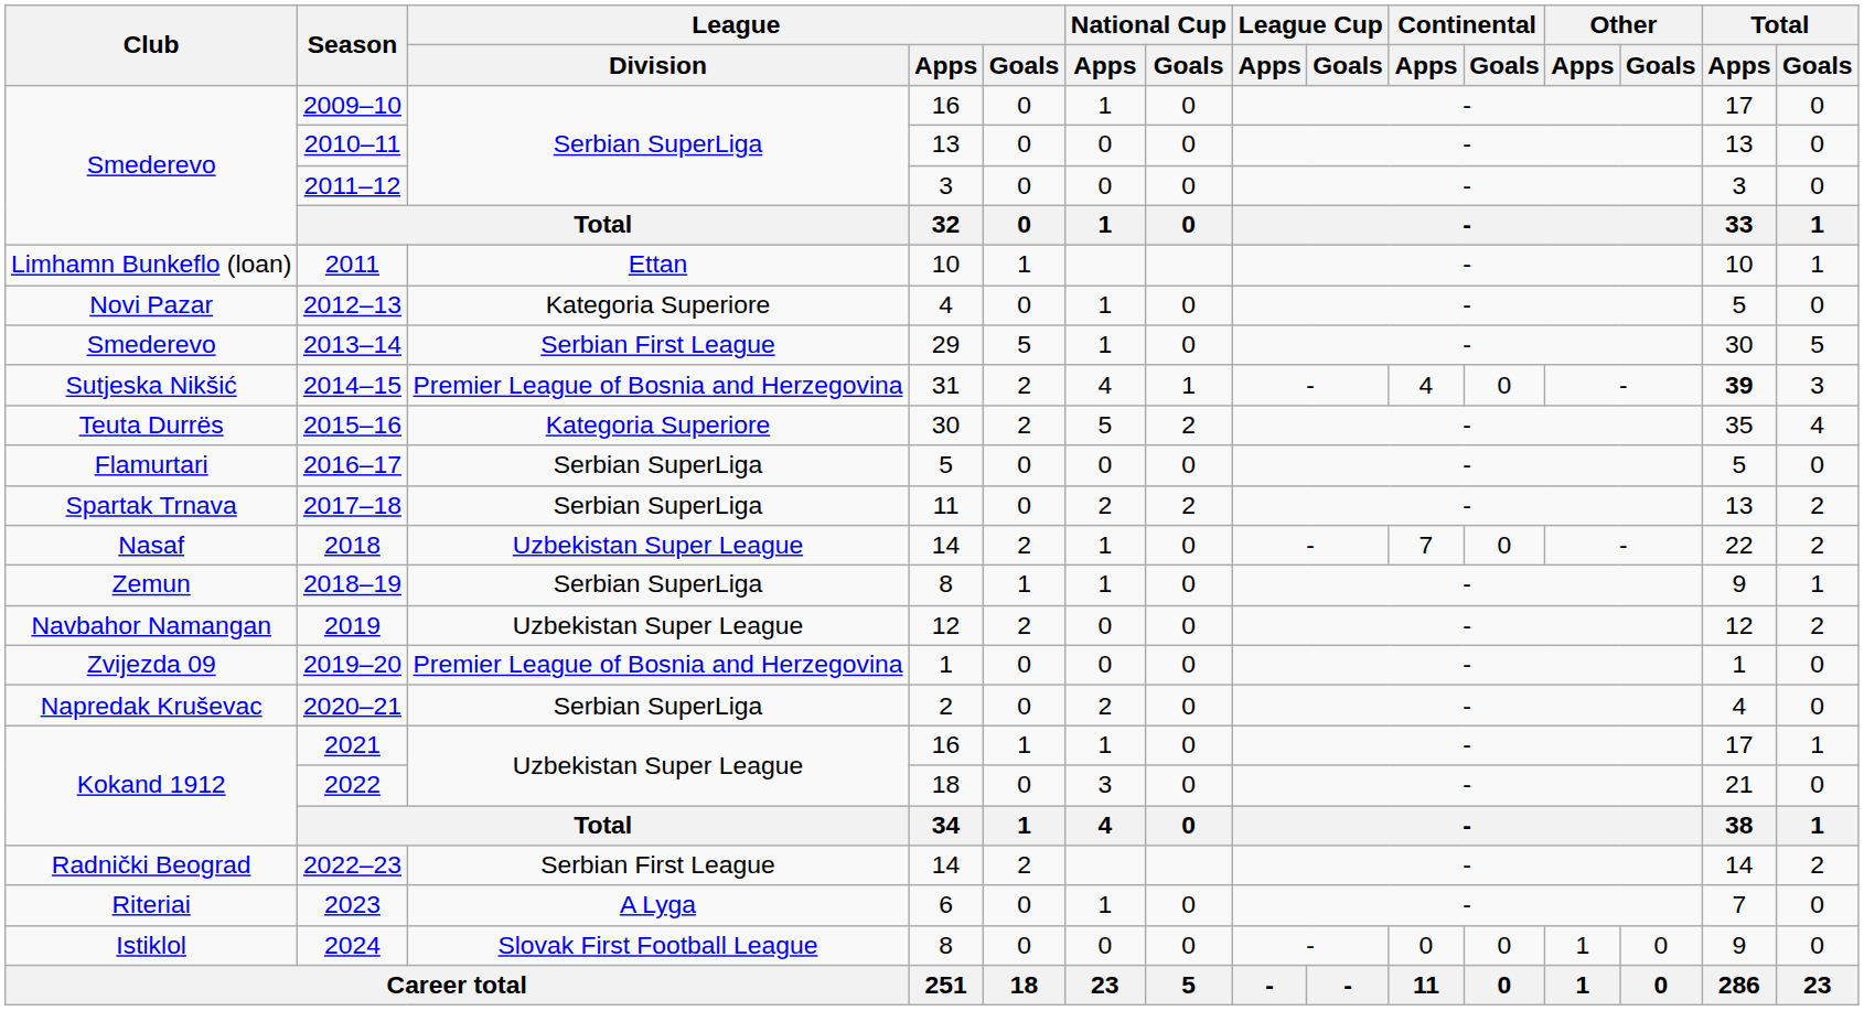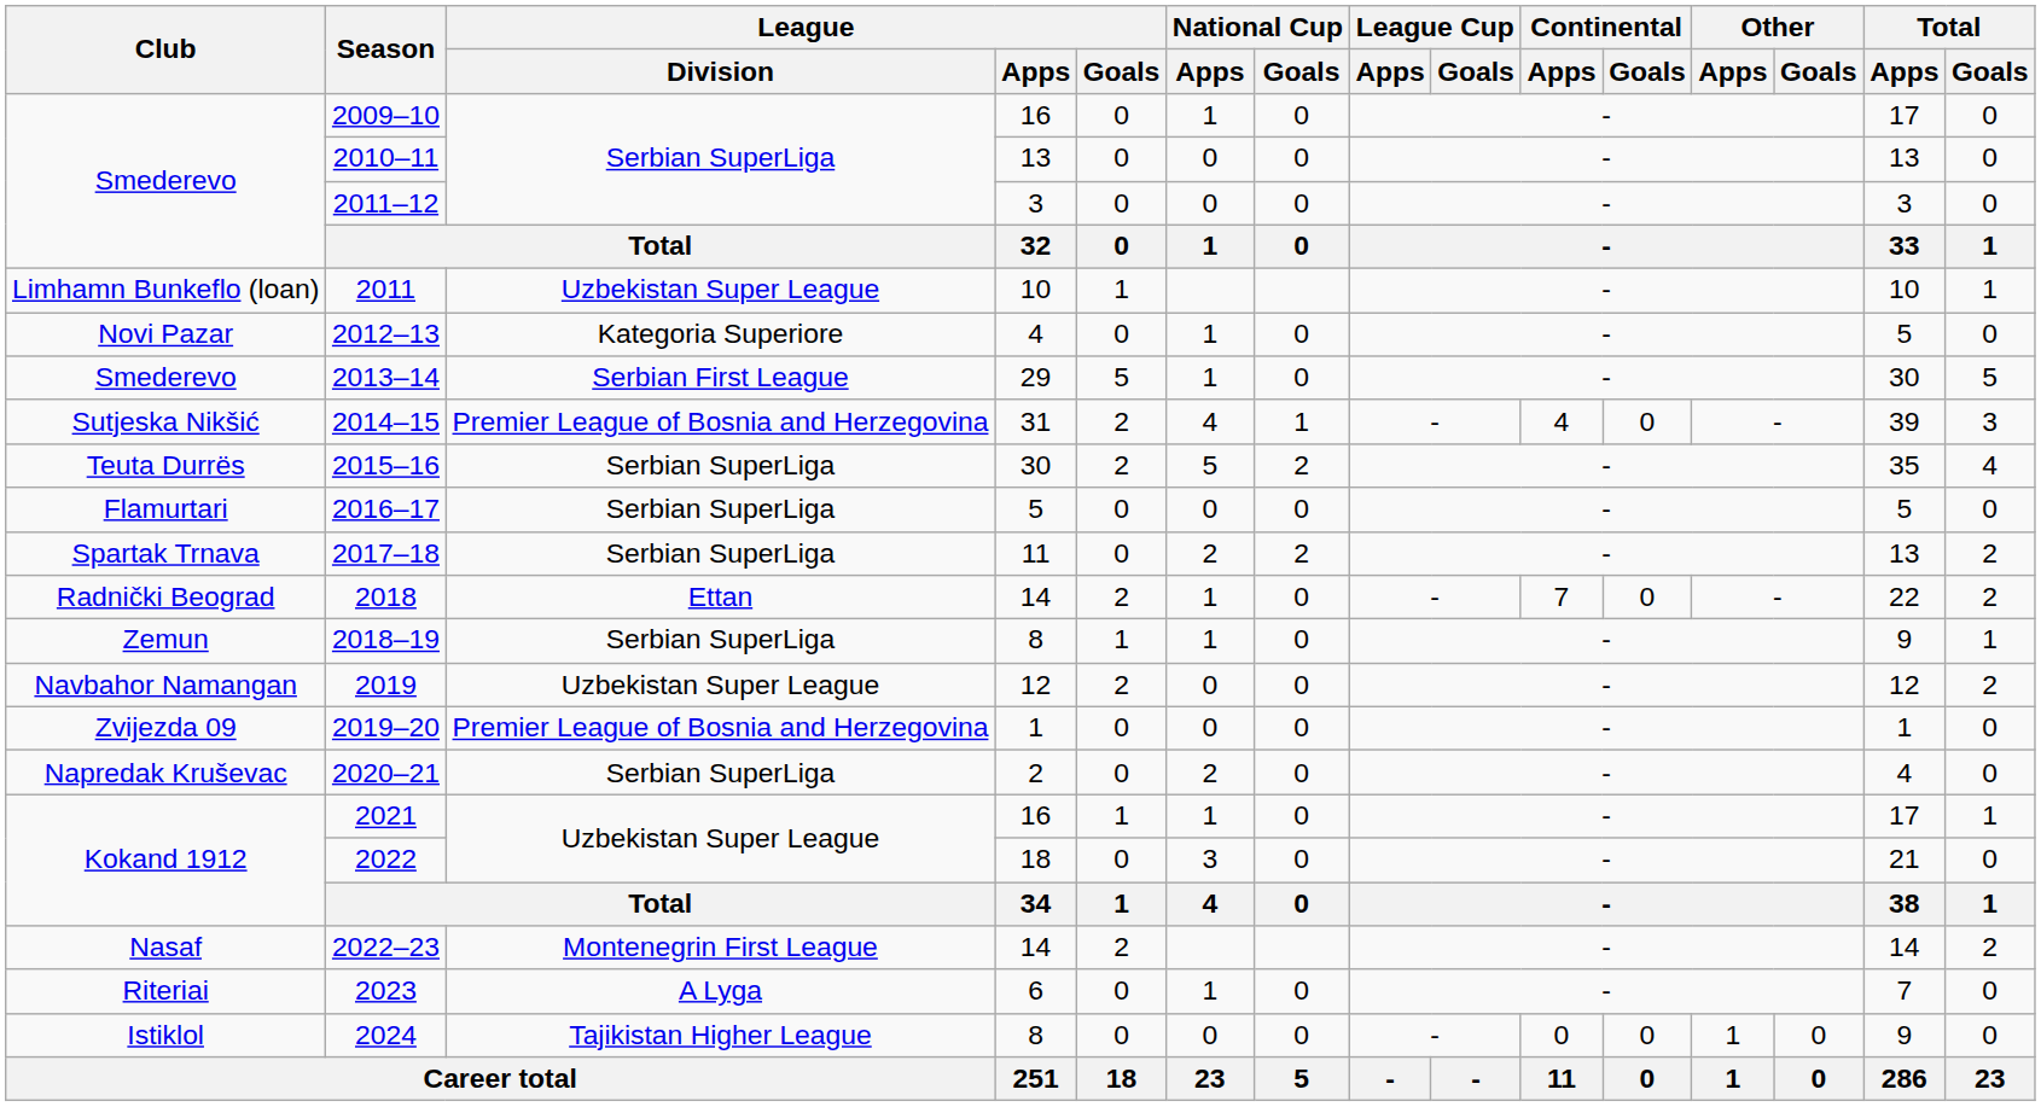2011 | League / Division: Ettan -> Uzbekistan Super League
2014–15 | Total / Apps: bold -> normal
2015–16 | League / Division: Kategoria Superiore -> Serbian SuperLiga
2018 | Club: Nasaf -> Radnički Beograd
2018 | League / Division: Uzbekistan Super League -> Ettan
2022–23 | Club: Radnički Beograd -> Nasaf
2022–23 | League / Division: Serbian First League -> Montenegrin First League
2024 | League / Division: Slovak First Football League -> Tajikistan Higher League
